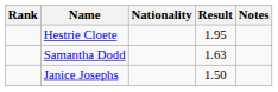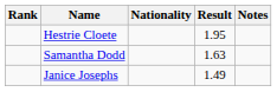Janice Josephs | Result: 1.50 -> 1.49
